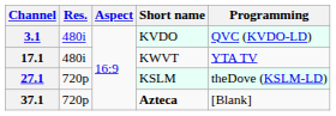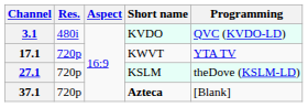17.1 | Res.: 480i -> 720p
